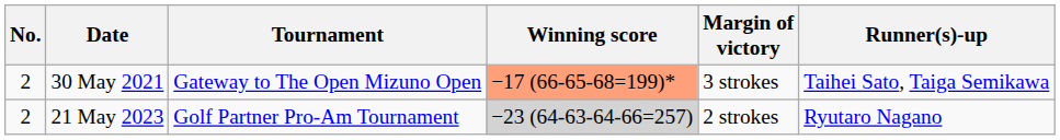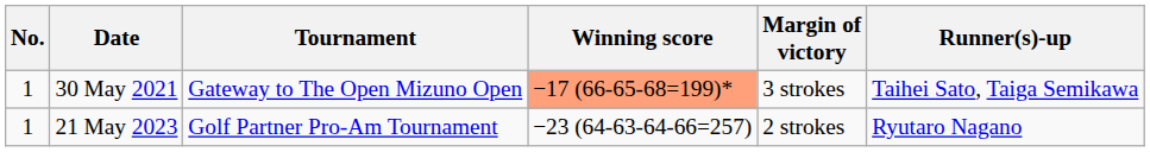30 May 2021 | No.: 2 -> 1
21 May 2023 | No.: 2 -> 1
21 May 2023 | Winning score: lightgrey background -> no background
